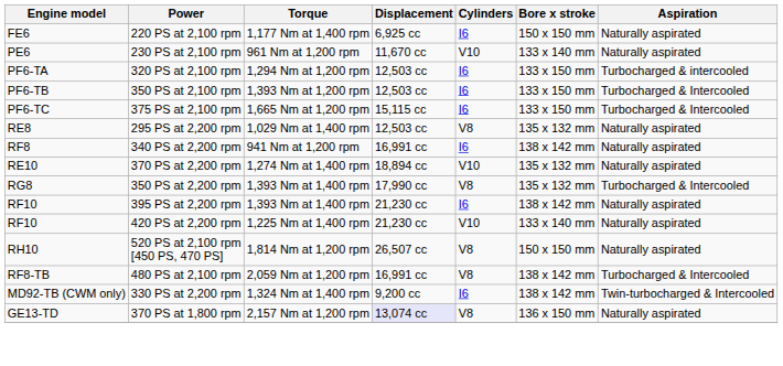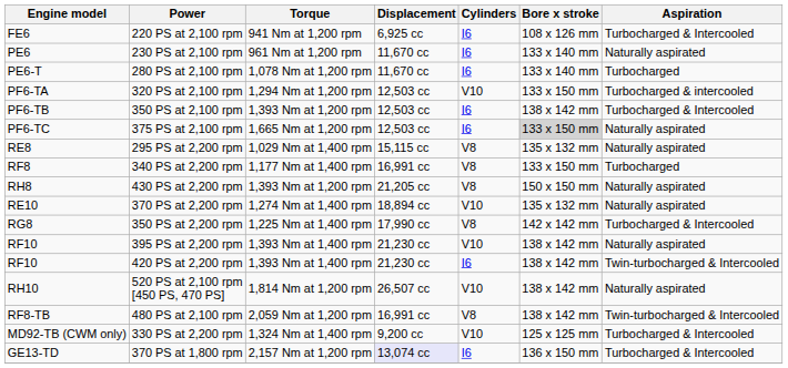220 PS at 2,100 rpm | Torque: 1,177 Nm at 1,400 rpm -> 941 Nm at 1,200 rpm
220 PS at 2,100 rpm | Bore x stroke: 150 x 150 mm -> 108 x 126 mm
220 PS at 2,100 rpm | Aspiration: Naturally aspirated -> Turbocharged & Intercooled
230 PS at 2,100 rpm | Cylinders: V10 -> I6
+ row: PE6-T | 280 PS at 2,100 rpm | 1,078 Nm at 1,200 rpm | 11,670 cc | I6 | 133 x 140 mm | Turbocharged
320 PS at 2,100 rpm | Cylinders: I6 -> V10
350 PS at 2,100 rpm | Bore x stroke: 133 x 150 mm -> 138 x 142 mm
375 PS at 2,100 rpm | Displacement: 15,115 cc -> 12,503 cc
375 PS at 2,100 rpm | Bore x stroke: no background -> lightgrey background
375 PS at 2,100 rpm | Aspiration: Turbocharged & Intercooled -> Naturally aspirated
295 PS at 2,200 rpm | Displacement: 12,503 cc -> 15,115 cc
340 PS at 2,200 rpm | Torque: 941 Nm at 1,200 rpm -> 1,177 Nm at 1,400 rpm
340 PS at 2,200 rpm | Cylinders: I6 -> V8
340 PS at 2,200 rpm | Bore x stroke: 138 x 142 mm -> 133 x 150 mm
340 PS at 2,200 rpm | Aspiration: Naturally aspirated -> Turbocharged
+ row: RH8 | 430 PS at 2,200 rpm | 1,393 Nm at 1,200 rpm | 21,205 cc | V8 | 150 x 150 mm | Naturally aspirated
350 PS at 2,200 rpm | Torque: 1,393 Nm at 1,400 rpm -> 1,225 Nm at 1,400 rpm
350 PS at 2,200 rpm | Bore x stroke: 135 x 132 mm -> 142 x 142 mm
395 PS at 2,200 rpm | Cylinders: I6 -> V10
420 PS at 2,200 rpm | Torque: 1,225 Nm at 1,400 rpm -> 1,393 Nm at 1,400 rpm
420 PS at 2,200 rpm | Cylinders: V10 -> I6
420 PS at 2,200 rpm | Bore x stroke: 133 x 140 mm -> 138 x 142 mm
420 PS at 2,200 rpm | Aspiration: Naturally aspirated -> Twin-turbocharged & Intercooled
520 PS at 2,100 rpm [450 PS, 470 PS] | Cylinders: V8 -> V10
520 PS at 2,100 rpm [450 PS, 470 PS] | Bore x stroke: 150 x 150 mm -> 138 x 142 mm
480 PS at 2,100 rpm | Aspiration: Turbocharged & Intercooled -> Twin-turbocharged & Intercooled
330 PS at 2,200 rpm | Cylinders: I6 -> V10
330 PS at 2,200 rpm | Bore x stroke: 138 x 142 mm -> 125 x 125 mm
330 PS at 2,200 rpm | Aspiration: Twin-turbocharged & Intercooled -> Turbocharged & Intercooled
370 PS at 1,800 rpm | Cylinders: V8 -> I6
370 PS at 1,800 rpm | Aspiration: Naturally aspirated -> Turbocharged & Intercooled
